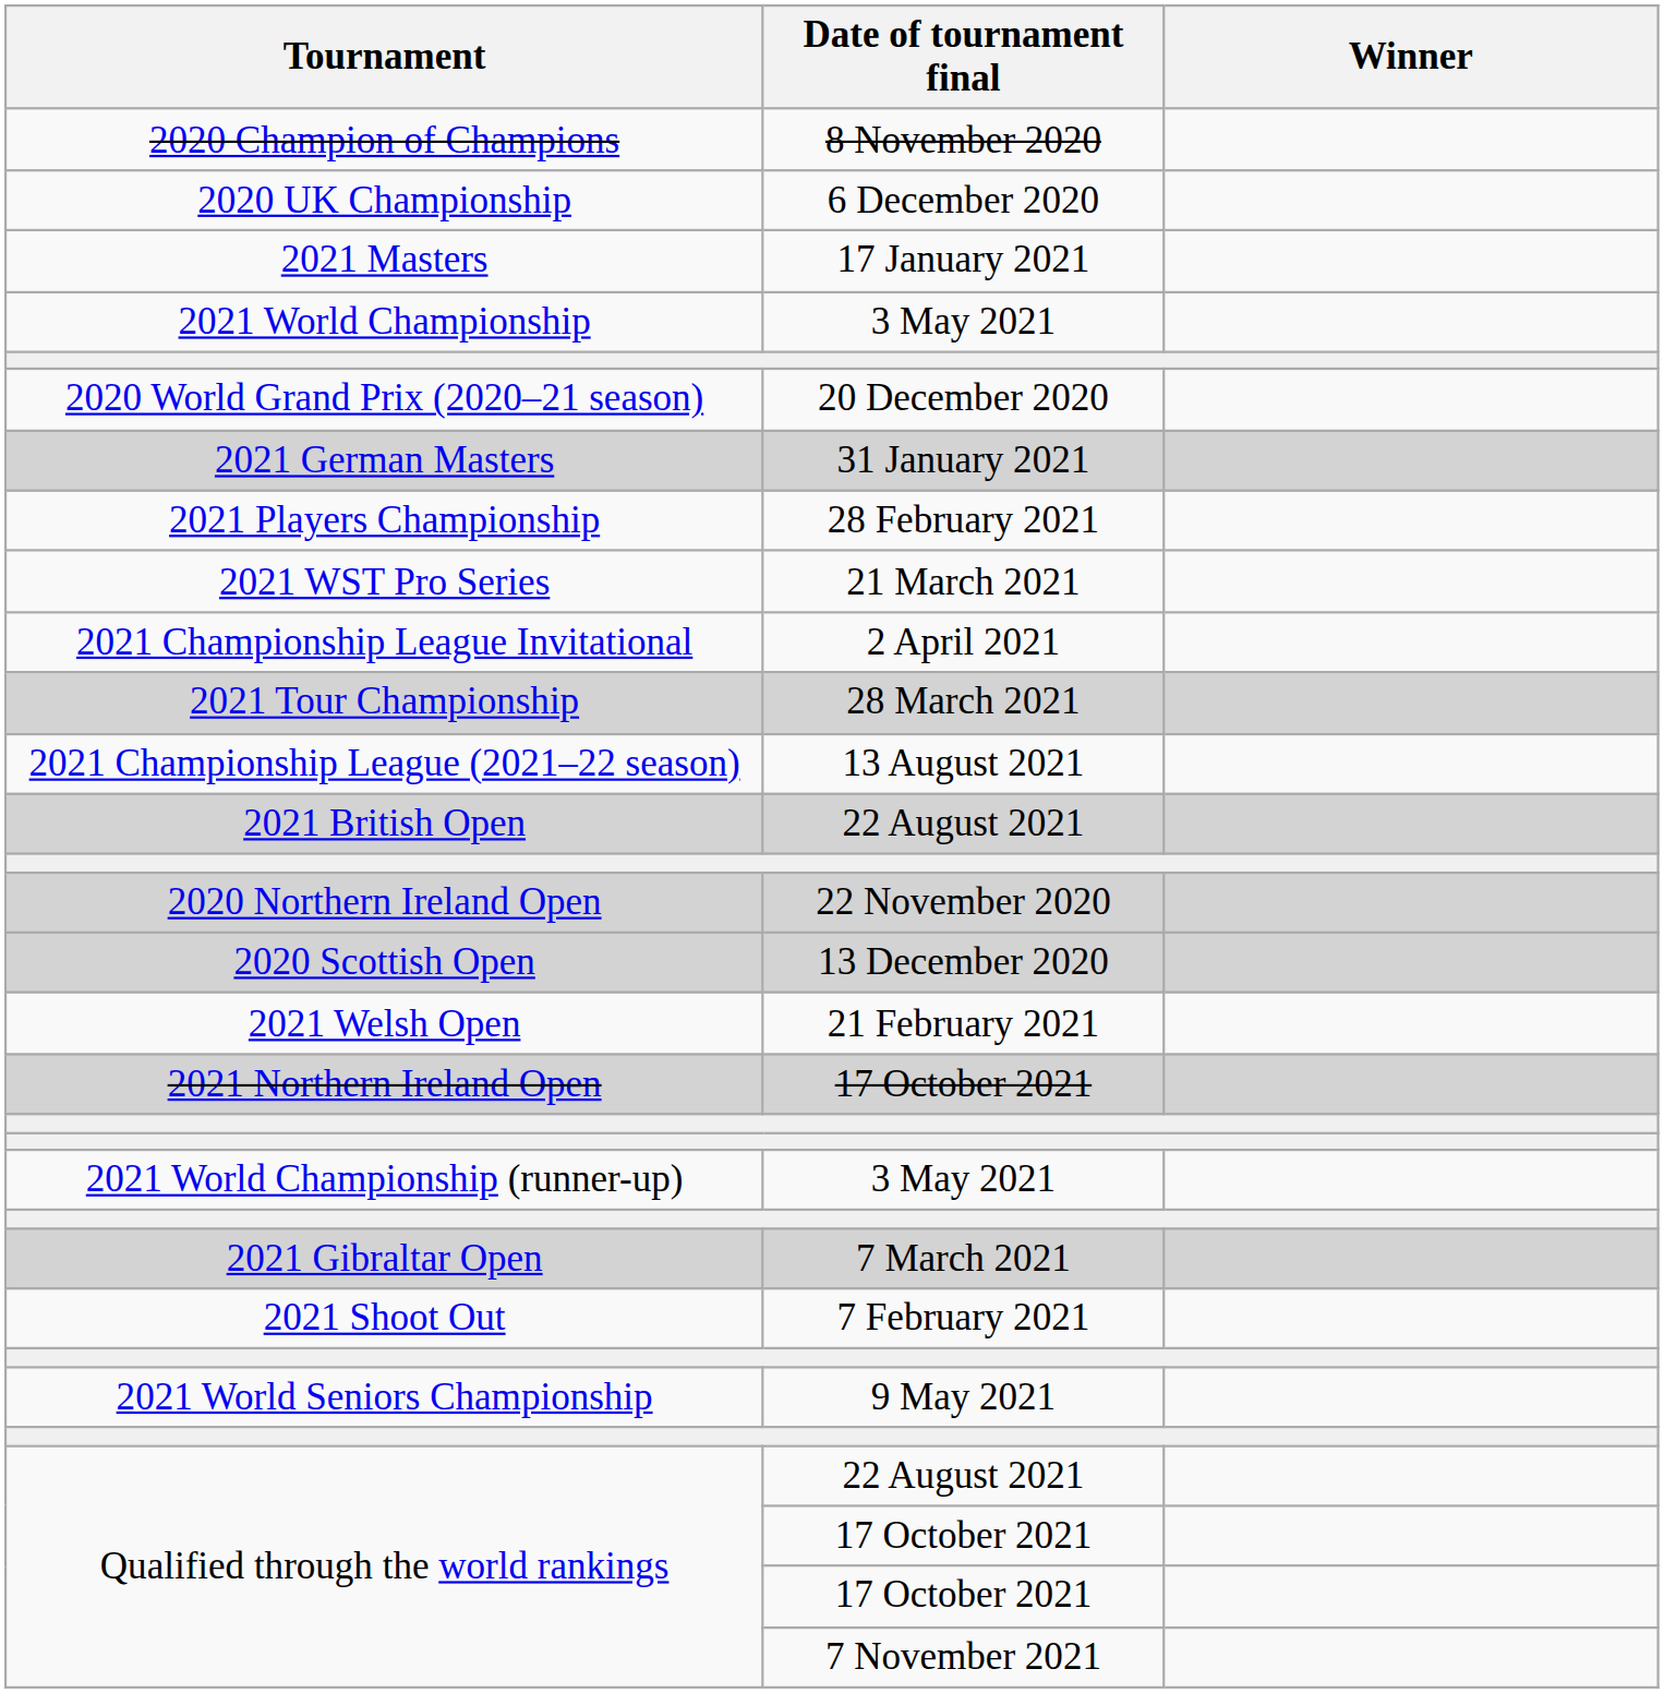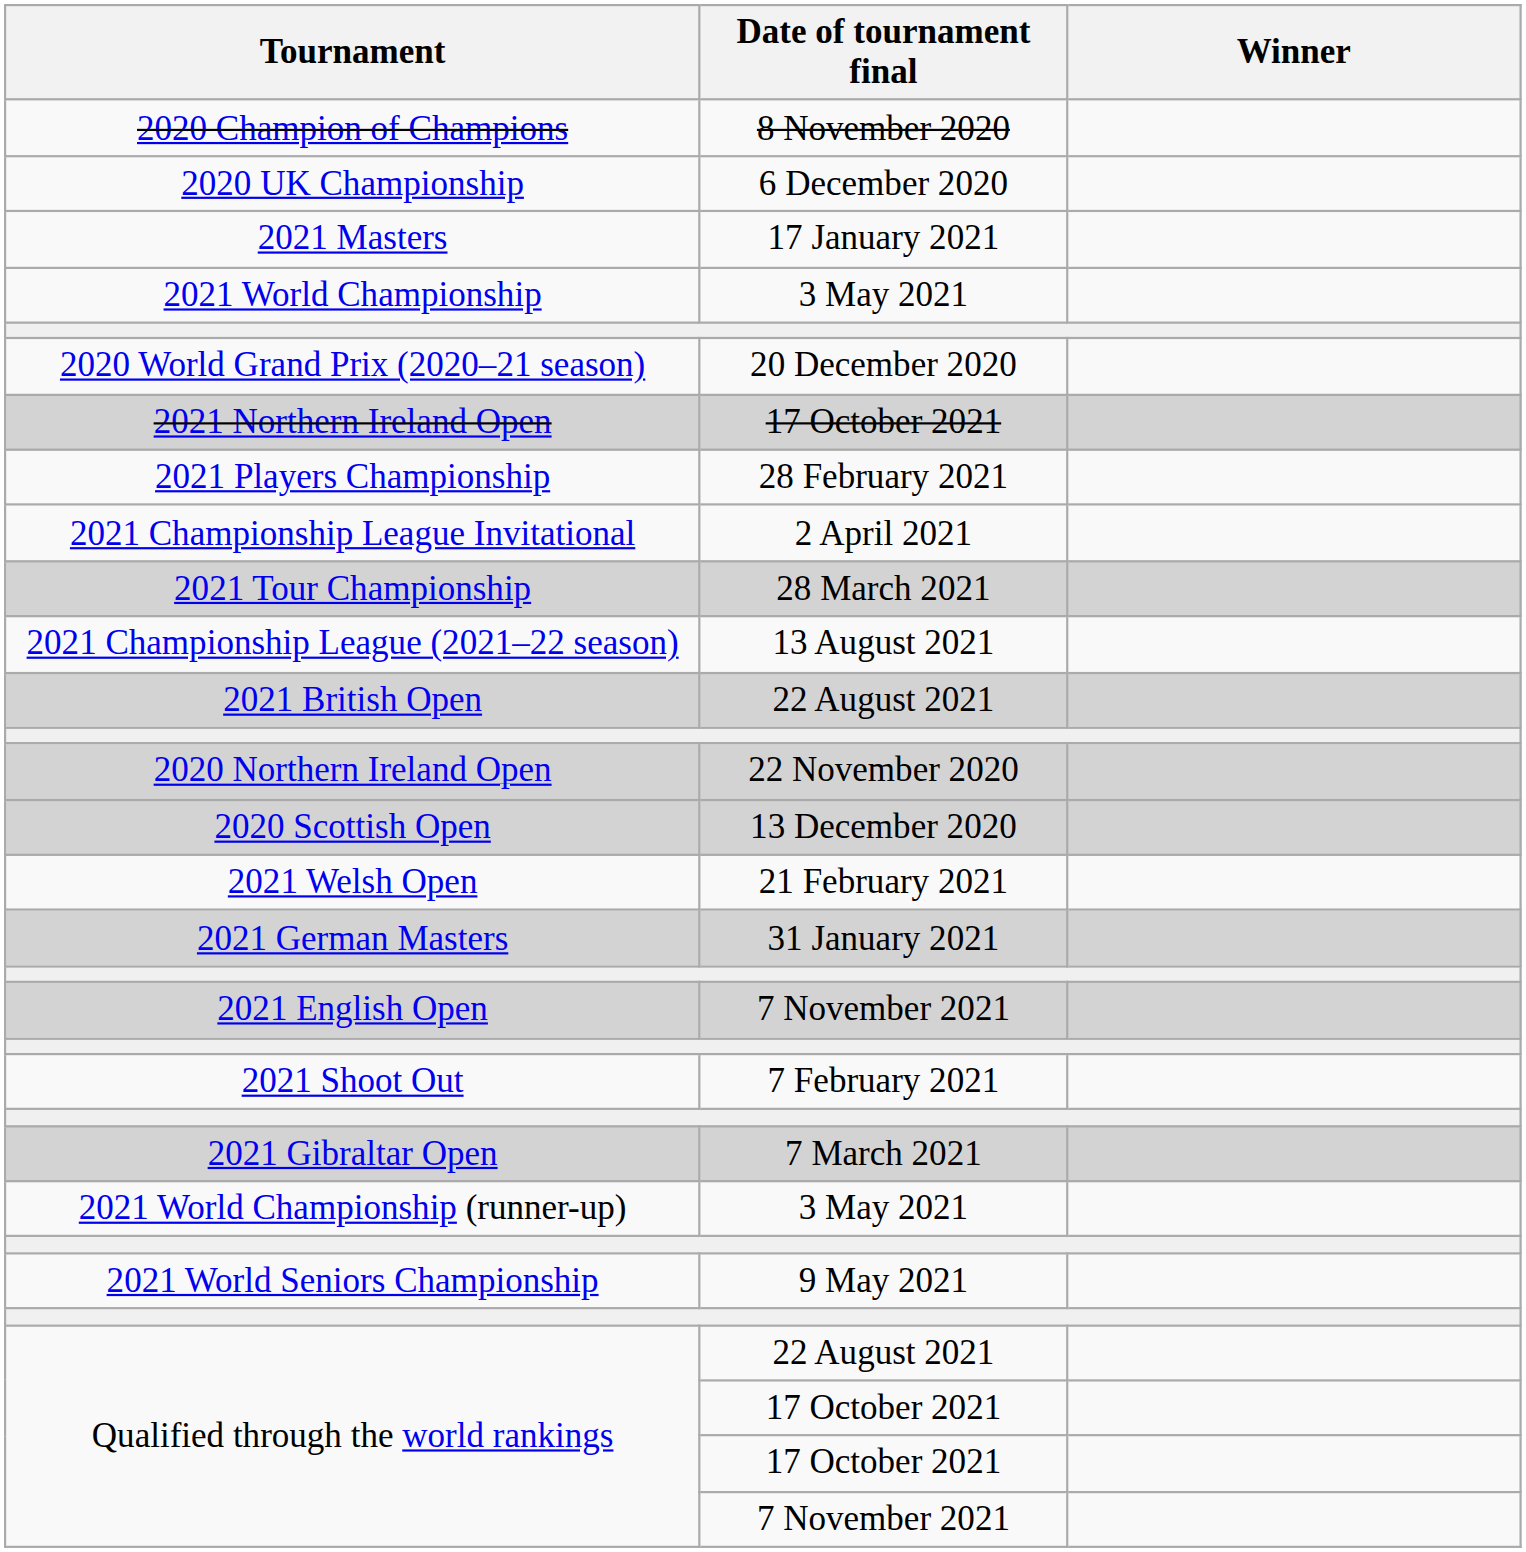rows swapped: 2021 German Masters <-> 2021 Northern Ireland Open
- row: 2021 WST Pro Series | 21 March 2021
+ row: 2021 English Open | 7 November 2021
rows swapped: 2021 World Championship (runner-up) <-> 2021 Shoot Out
